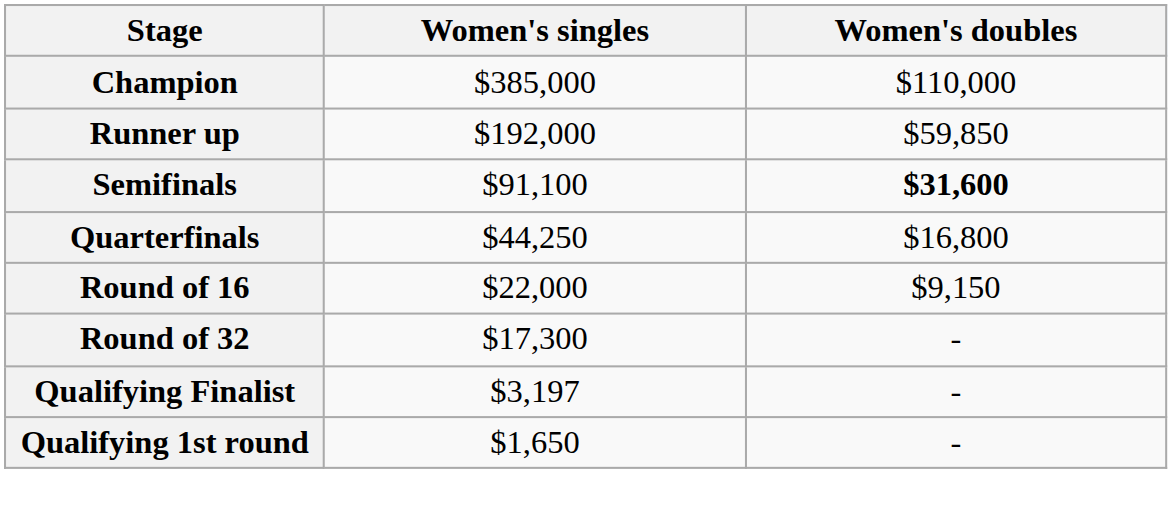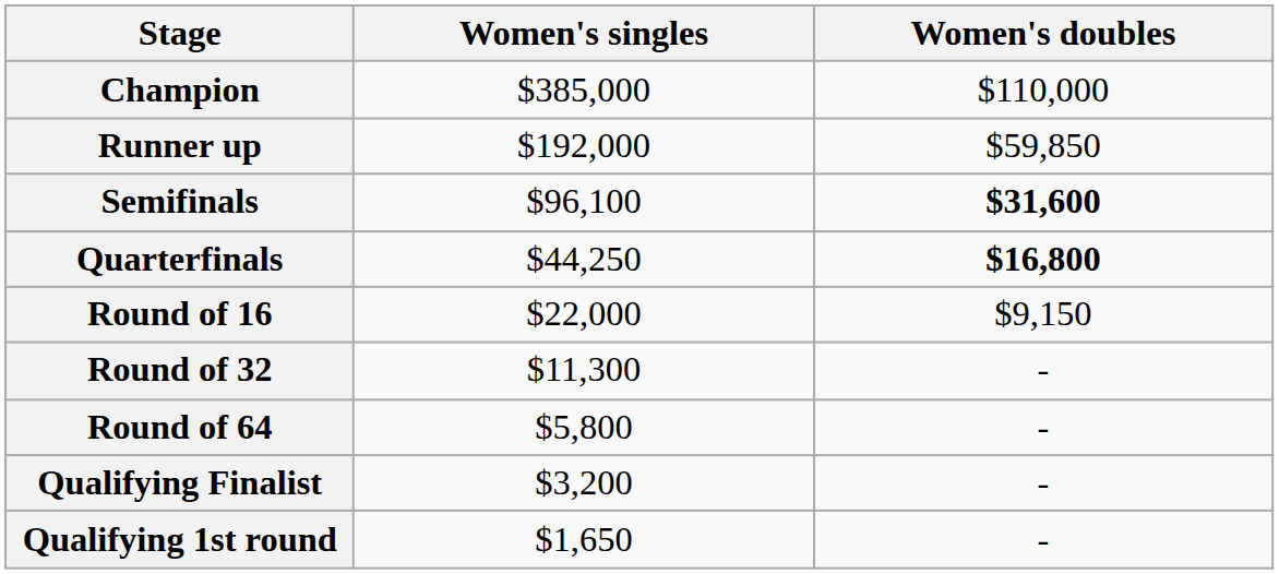Semifinals | Women's singles: $91,100 -> $96,100
Quarterfinals | Women's doubles: normal -> bold
Round of 32 | Women's singles: $17,300 -> $11,300
+ row: Round of 64 | $5,800 | -
Qualifying Finalist | Women's singles: $3,197 -> $3,200
